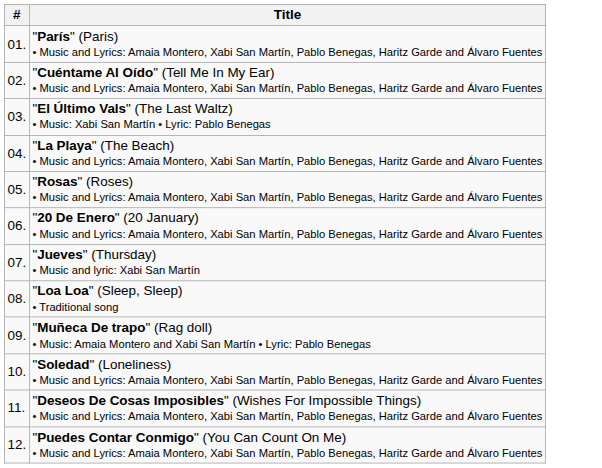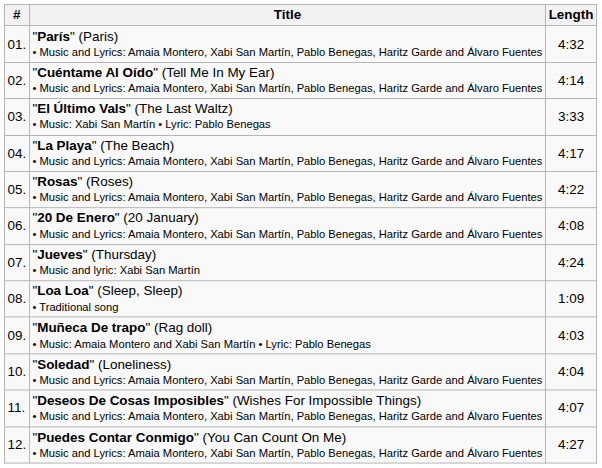+ column: Length | 4:32 | 4:14 | 3:33 | 4:17 | 4:22 | 4:08 | 4:24 | 1:09 | 4:03 | 4:04 | 4:07 | 4:27
